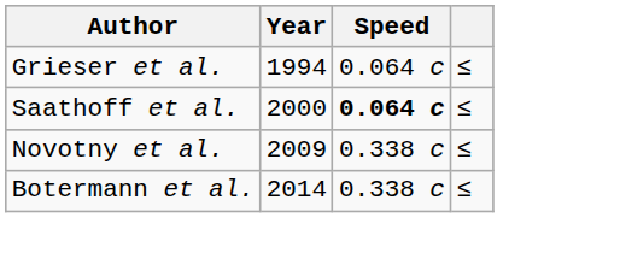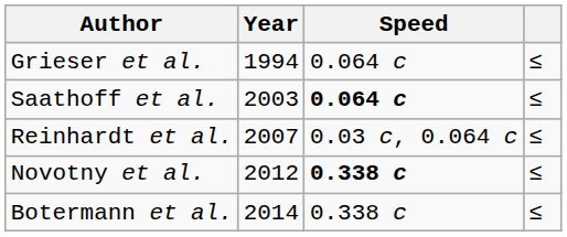Saathoff et al. | Year: 2000 -> 2003
+ row: Reinhardt et al. | 2007 | 0.03 c, 0.064 c | ≤
Novotny et al. | Year: 2009 -> 2012
Novotny et al. | Speed: normal -> bold
